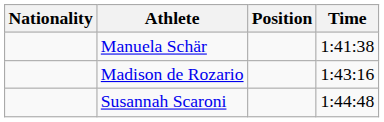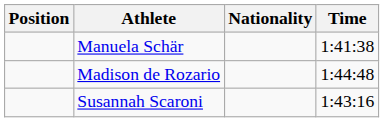columns swapped: Position <-> Nationality
Madison de Rozario | Time: 1:43:16 -> 1:44:48
Susannah Scaroni | Time: 1:44:48 -> 1:43:16
